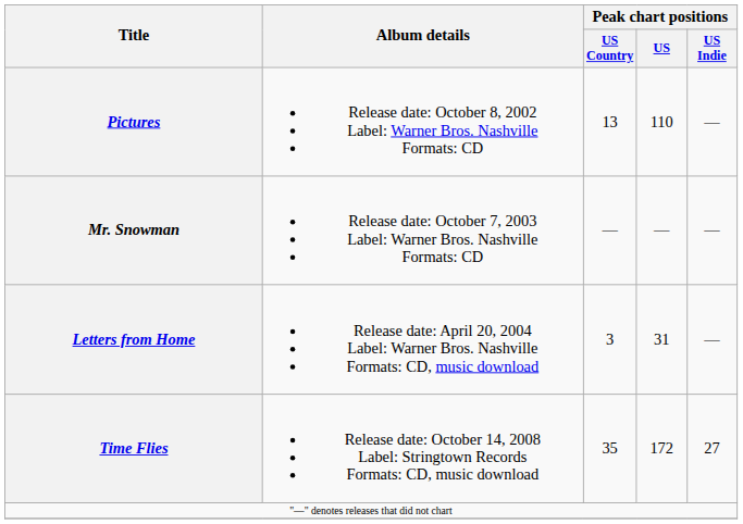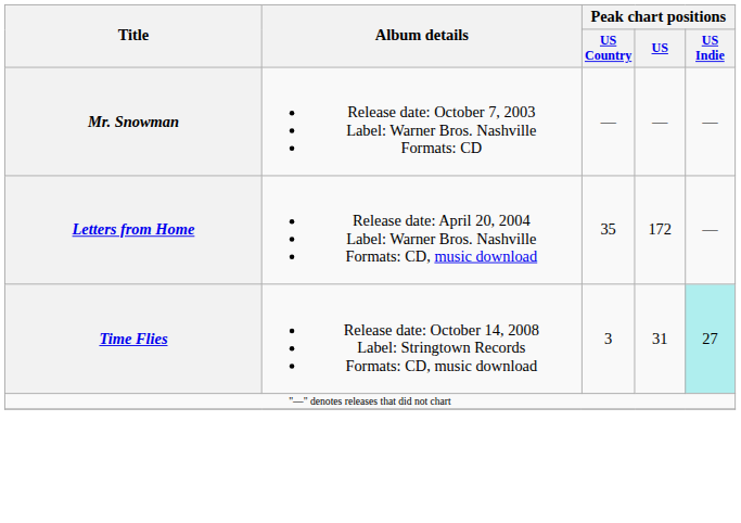- row: Pictures | Release date: October 8, 2002 Label: Warner Bros. Nashville Formats: CD | 13 | 110 | —
Letters from Home | Peak chart positions / US Country: 3 -> 35
Letters from Home | Peak chart positions / US: 31 -> 172
Time Flies | Peak chart positions / US Country: 35 -> 3
Time Flies | Peak chart positions / US: 172 -> 31
Time Flies | Peak chart positions / US Indie: no background -> paleturquoise background
